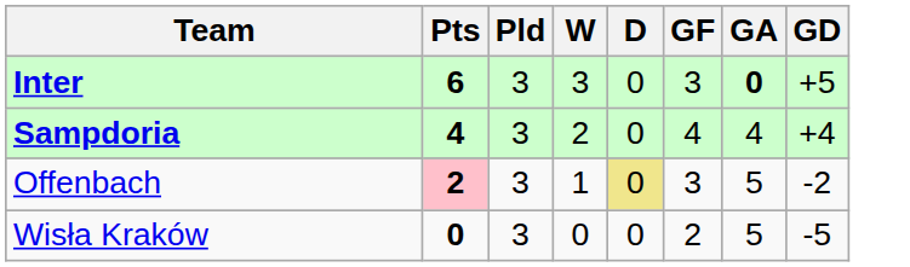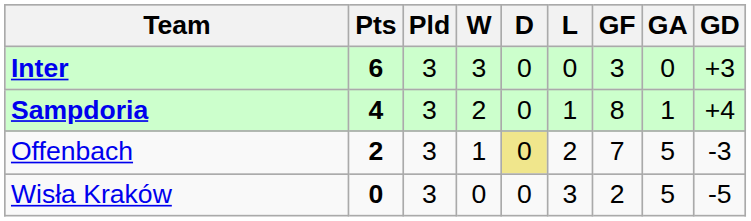+ column: L | 0 | 1 | 2 | 3
Inter | GA: bold -> normal
Inter | GD: +5 -> +3
Sampdoria | GF: 4 -> 8
Sampdoria | GA: 4 -> 1
Offenbach | Pts: pink background -> no background
Offenbach | GF: 3 -> 7
Offenbach | GD: -2 -> -3
